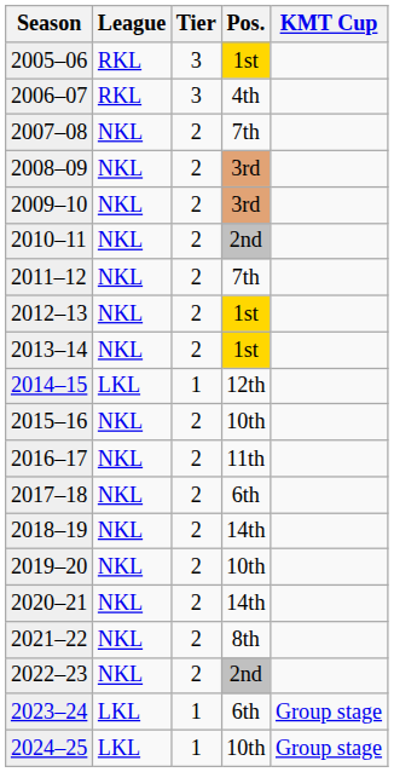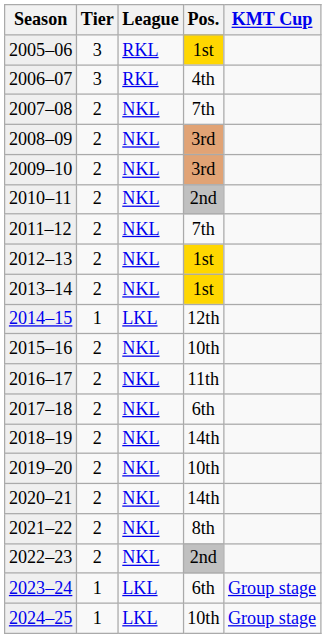columns swapped: Tier <-> League
